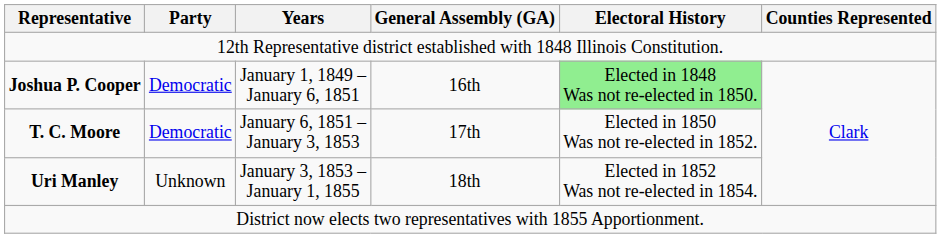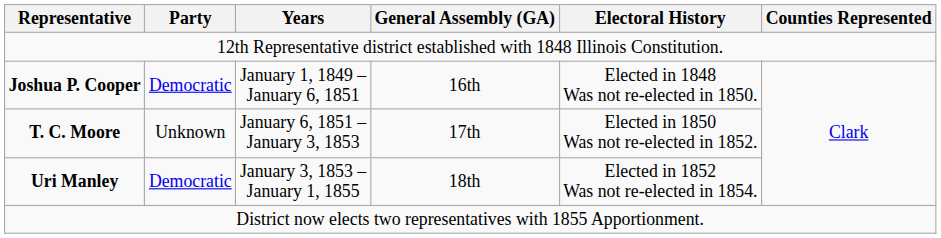Joshua P. Cooper | Electoral History: lightgreen background -> no background
T. C. Moore | Party: Democratic -> Unknown
Uri Manley | Party: Unknown -> Democratic
